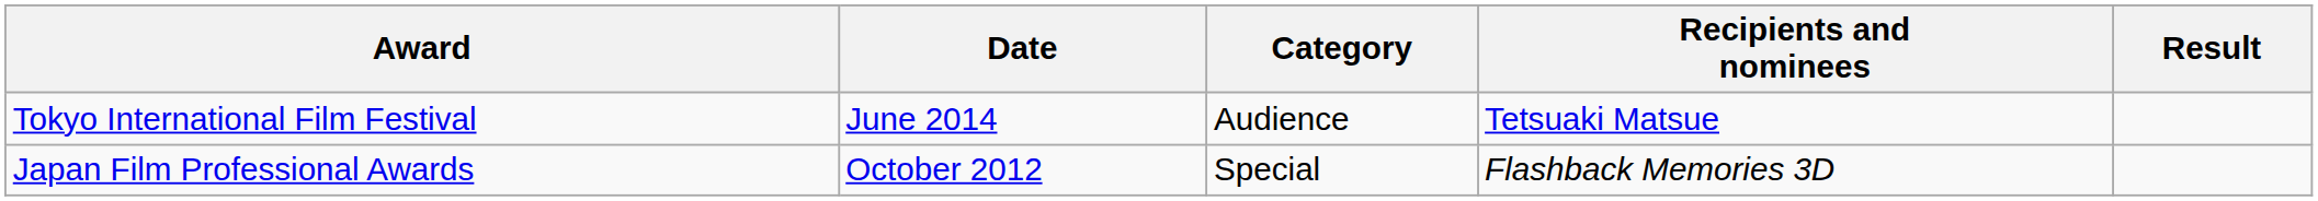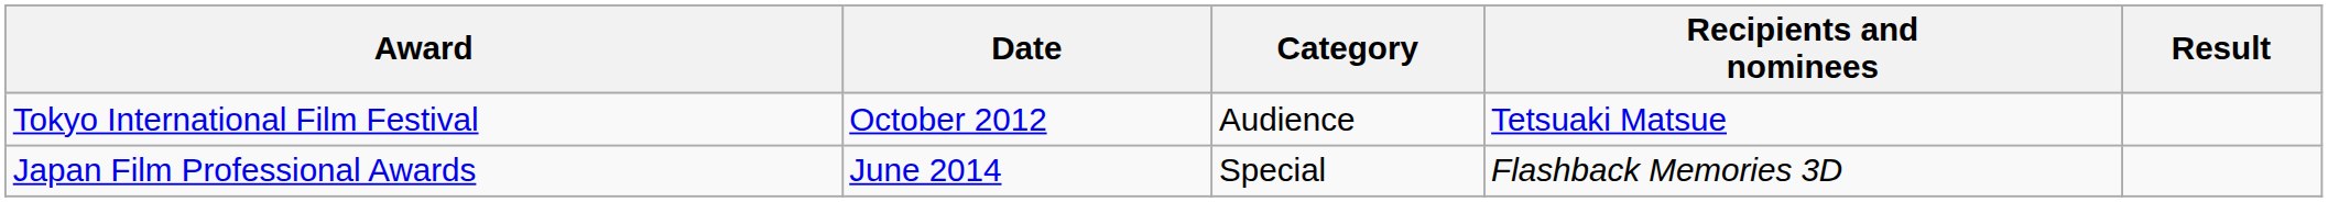Tokyo International Film Festival | Date: June 2014 -> October 2012
Japan Film Professional Awards | Date: October 2012 -> June 2014
